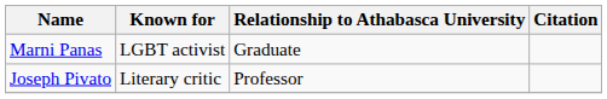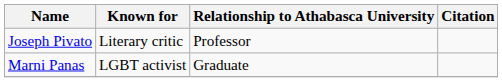rows swapped: Marni Panas <-> Joseph Pivato
